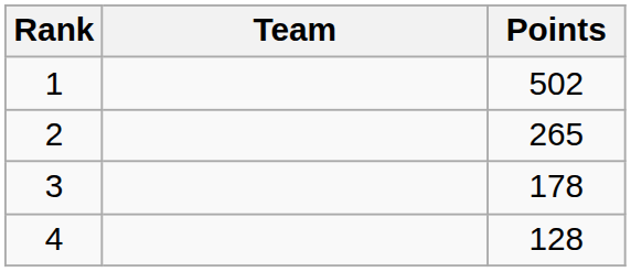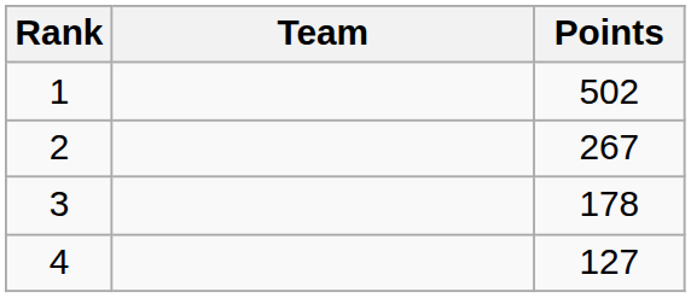2 | Points: 265 -> 267
4 | Points: 128 -> 127
